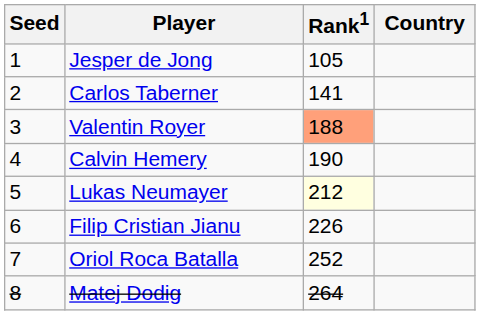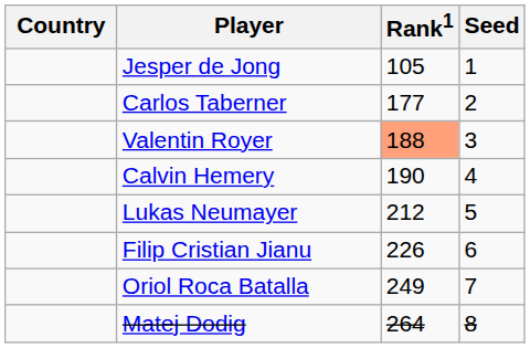columns swapped: Country <-> Seed
Carlos Taberner | Rank1: 141 -> 177
Lukas Neumayer | Rank1: lightyellow background -> no background
Oriol Roca Batalla | Rank1: 252 -> 249
